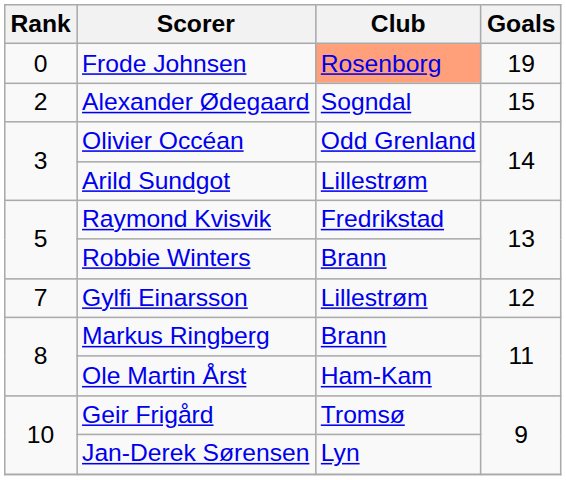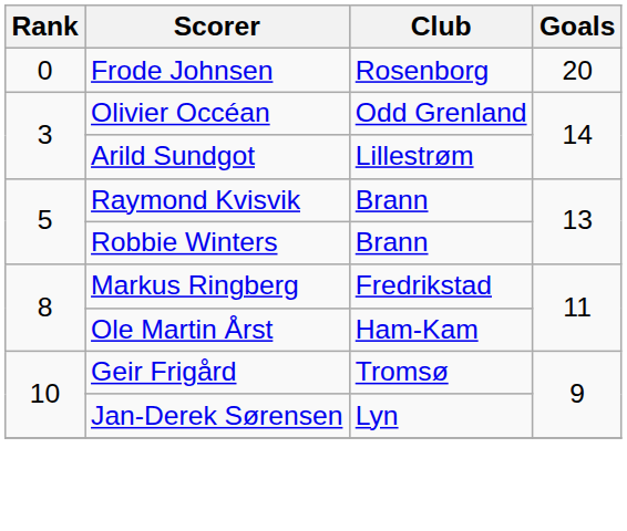Frode Johnsen | Club: lightsalmon background -> no background
Frode Johnsen | Goals: 19 -> 20
- row: 2 | Alexander Ødegaard | Sogndal | 15
Raymond Kvisvik | Club: Fredrikstad -> Brann
- row: 7 | Gylfi Einarsson | Lillestrøm | 12
Markus Ringberg | Club: Brann -> Fredrikstad
